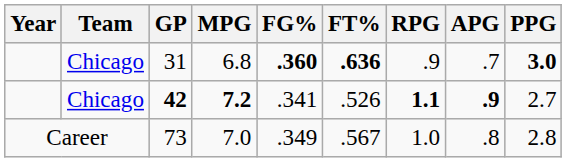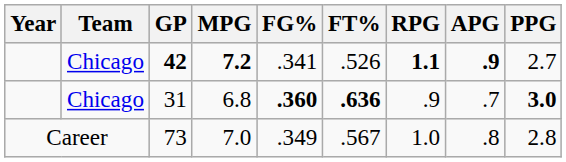rows swapped: 31 <-> 42
